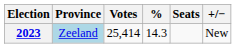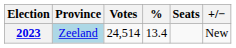2023 | Votes: 25,414 -> 24,514
2023 | %: 14.3 -> 13.4
